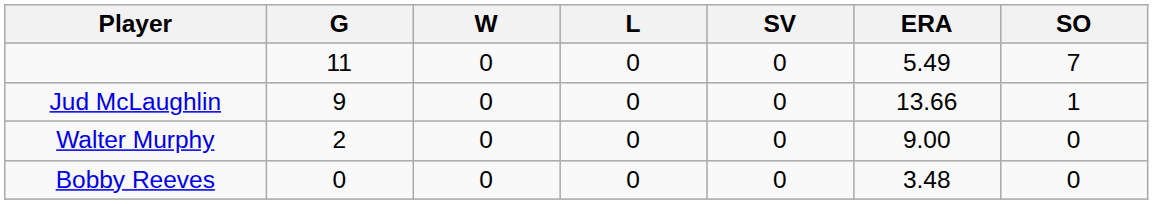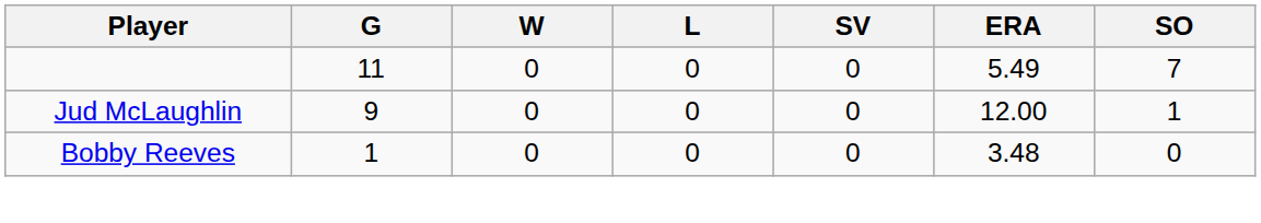Jud McLaughlin | ERA: 13.66 -> 12.00
- row: Walter Murphy | 2 | 0 | 0 | 0 | 9.00 | 0
Bobby Reeves | G: 0 -> 1
